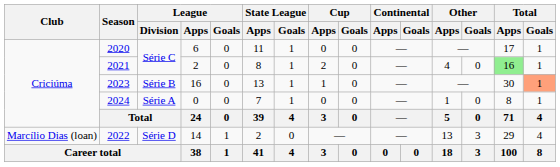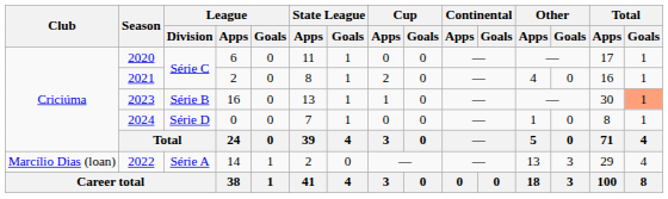2021 | Total / Apps: lightgreen background -> no background
2024 | League / Division: Série A -> Série D
2022 | League / Division: Série D -> Série A
